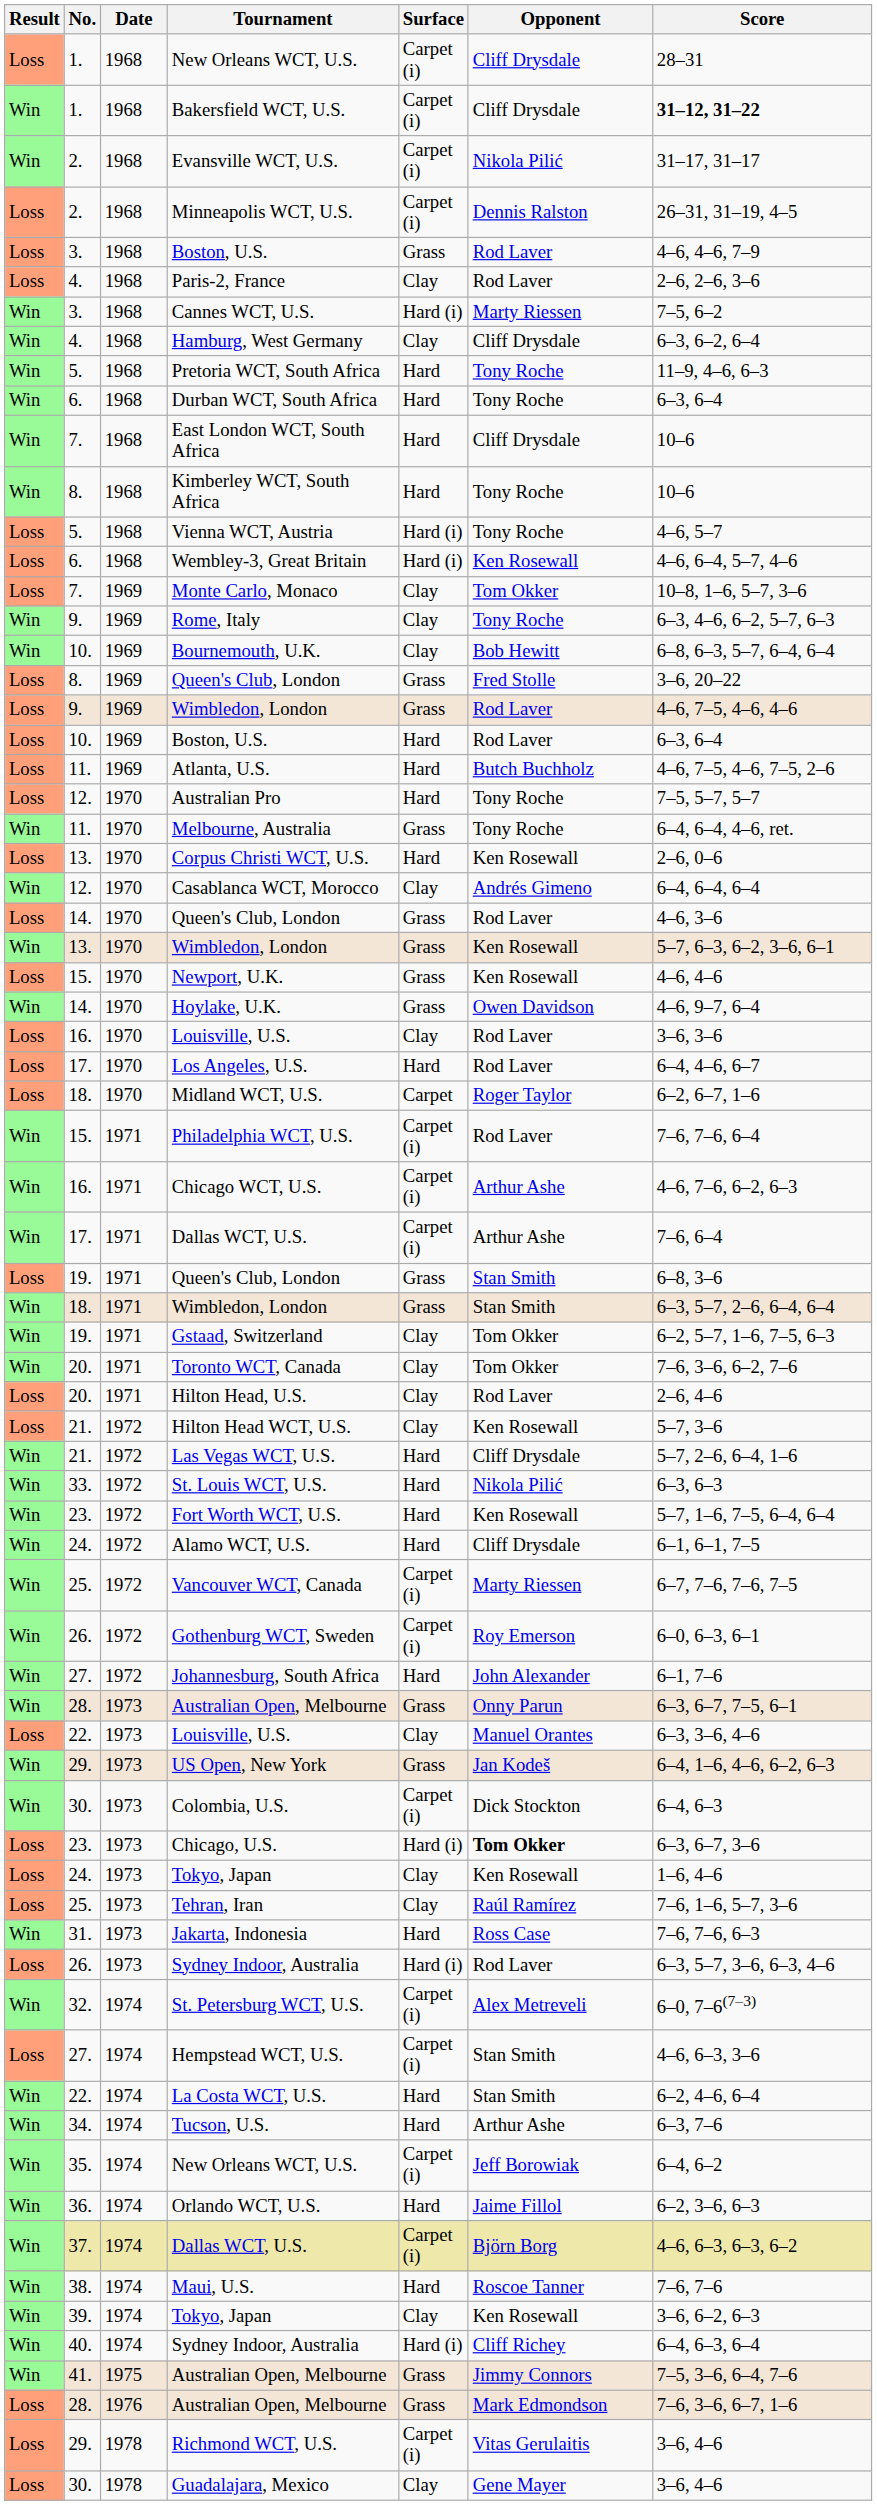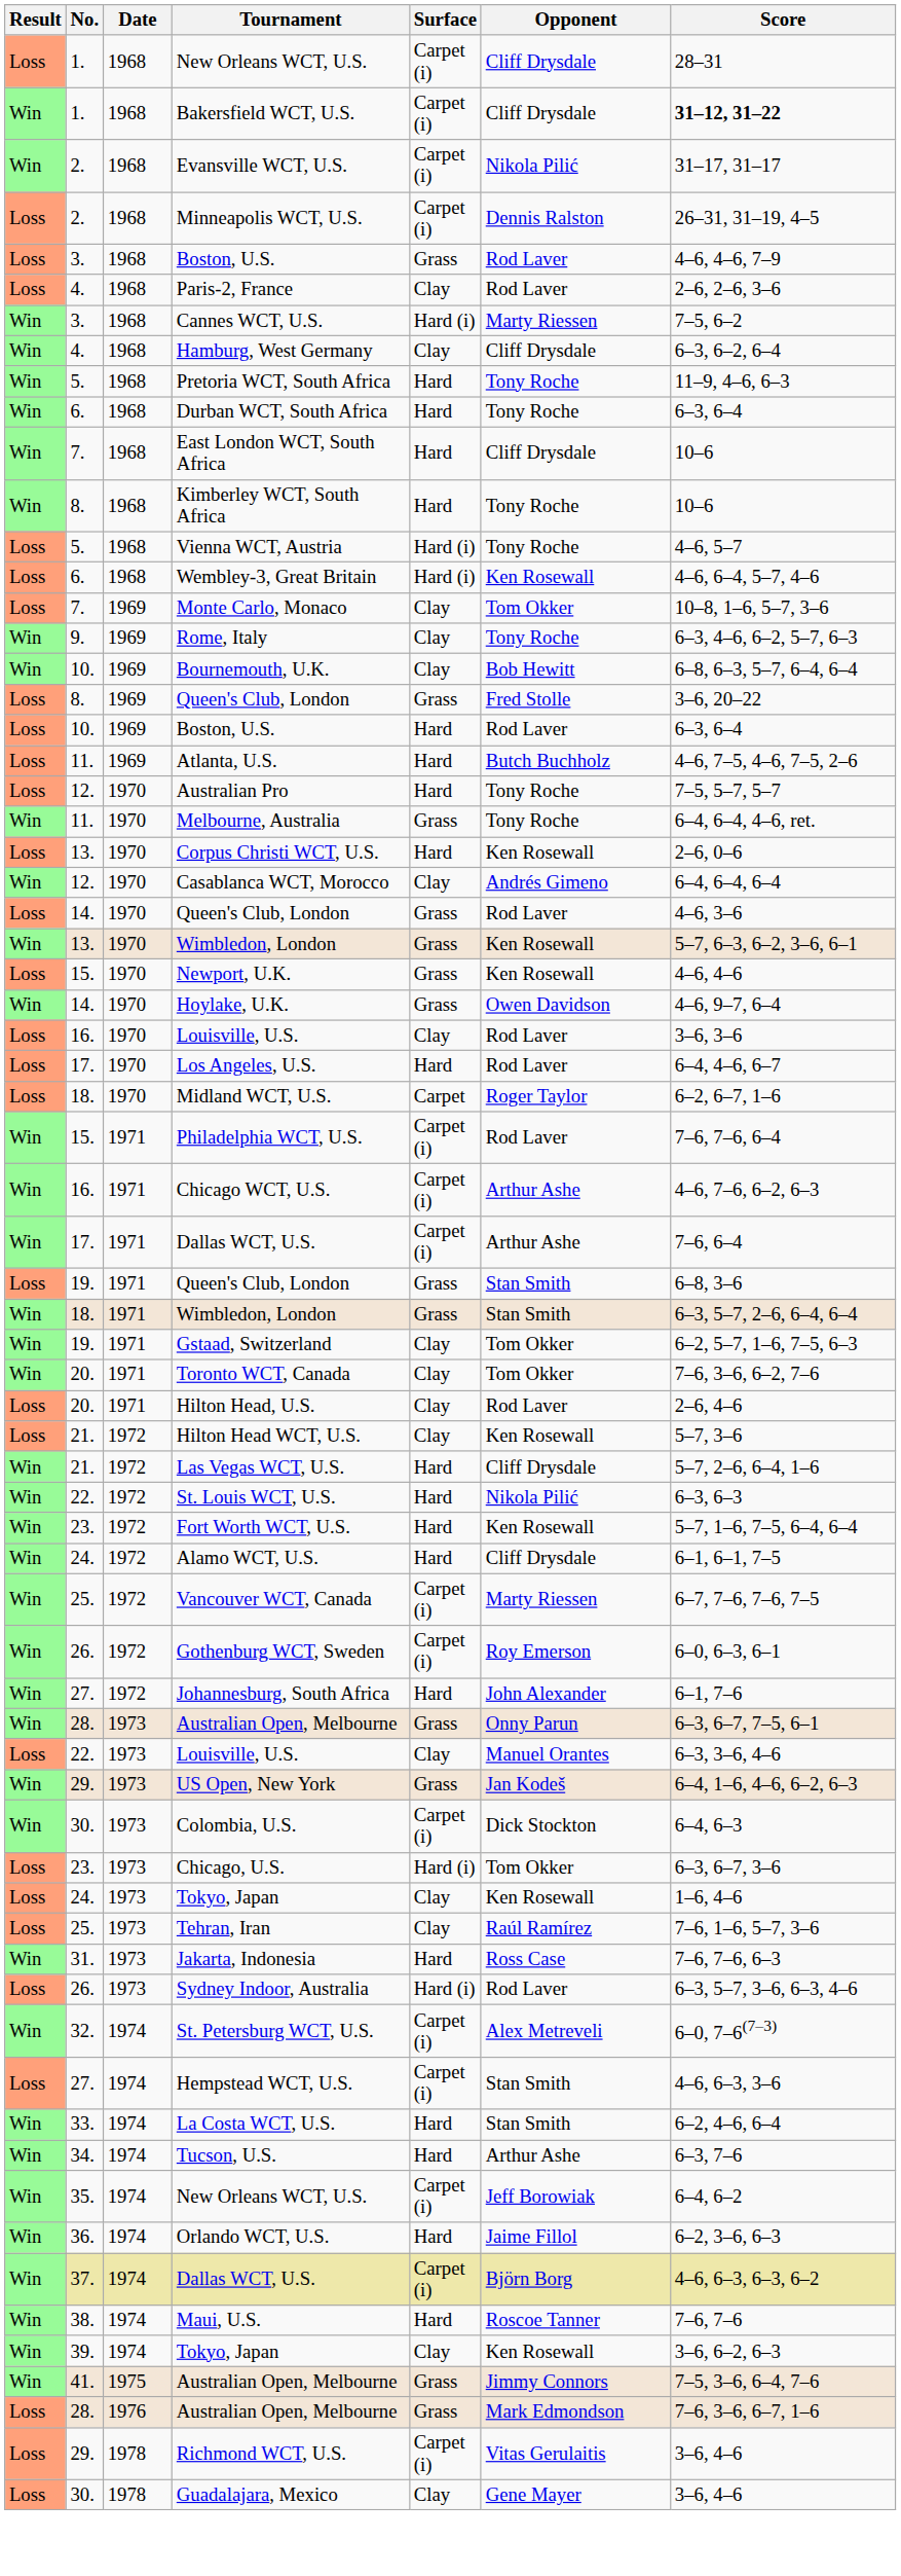- row: Loss | 9. | 1969 | Wimbledon, London | Grass | Rod Laver | 4–6, 7–5, 4–6, 4–6
St. Louis WCT, U.S. | No.: 33. -> 22.
Chicago, U.S. | Opponent: bold -> normal
La Costa WCT, U.S. | No.: 22. -> 33.
- row: Win | 40. | 1974 | Sydney Indoor, Australia | Hard (i) | Cliff Richey | 6–4, 6–3, 6–4
